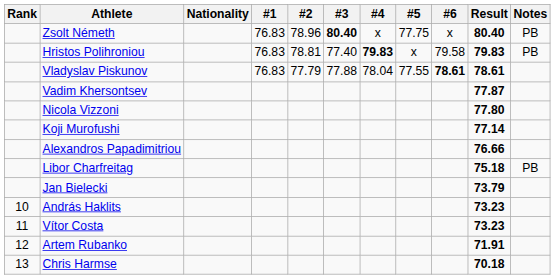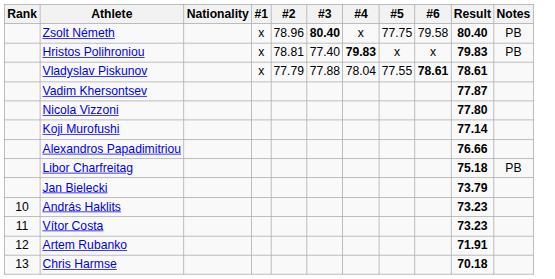Zsolt Németh | #1: 76.83 -> x
Zsolt Németh | #6: x -> 79.58
Hristos Polihroniou | #1: 76.83 -> x
Hristos Polihroniou | #6: 79.58 -> x
Vladyslav Piskunov | #1: 76.83 -> x
